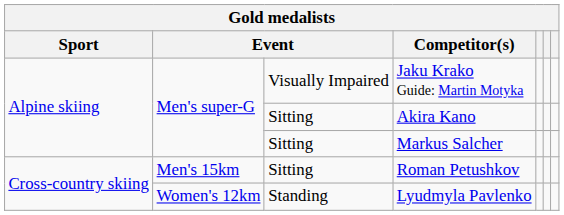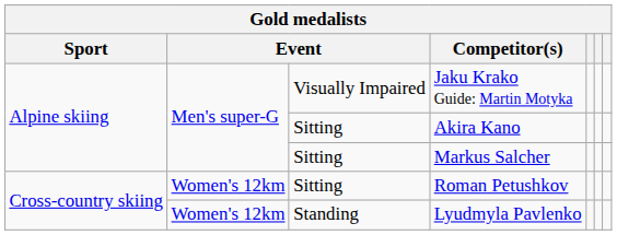Roman Petushkov | column 2: Men's 15km -> Women's 12km
